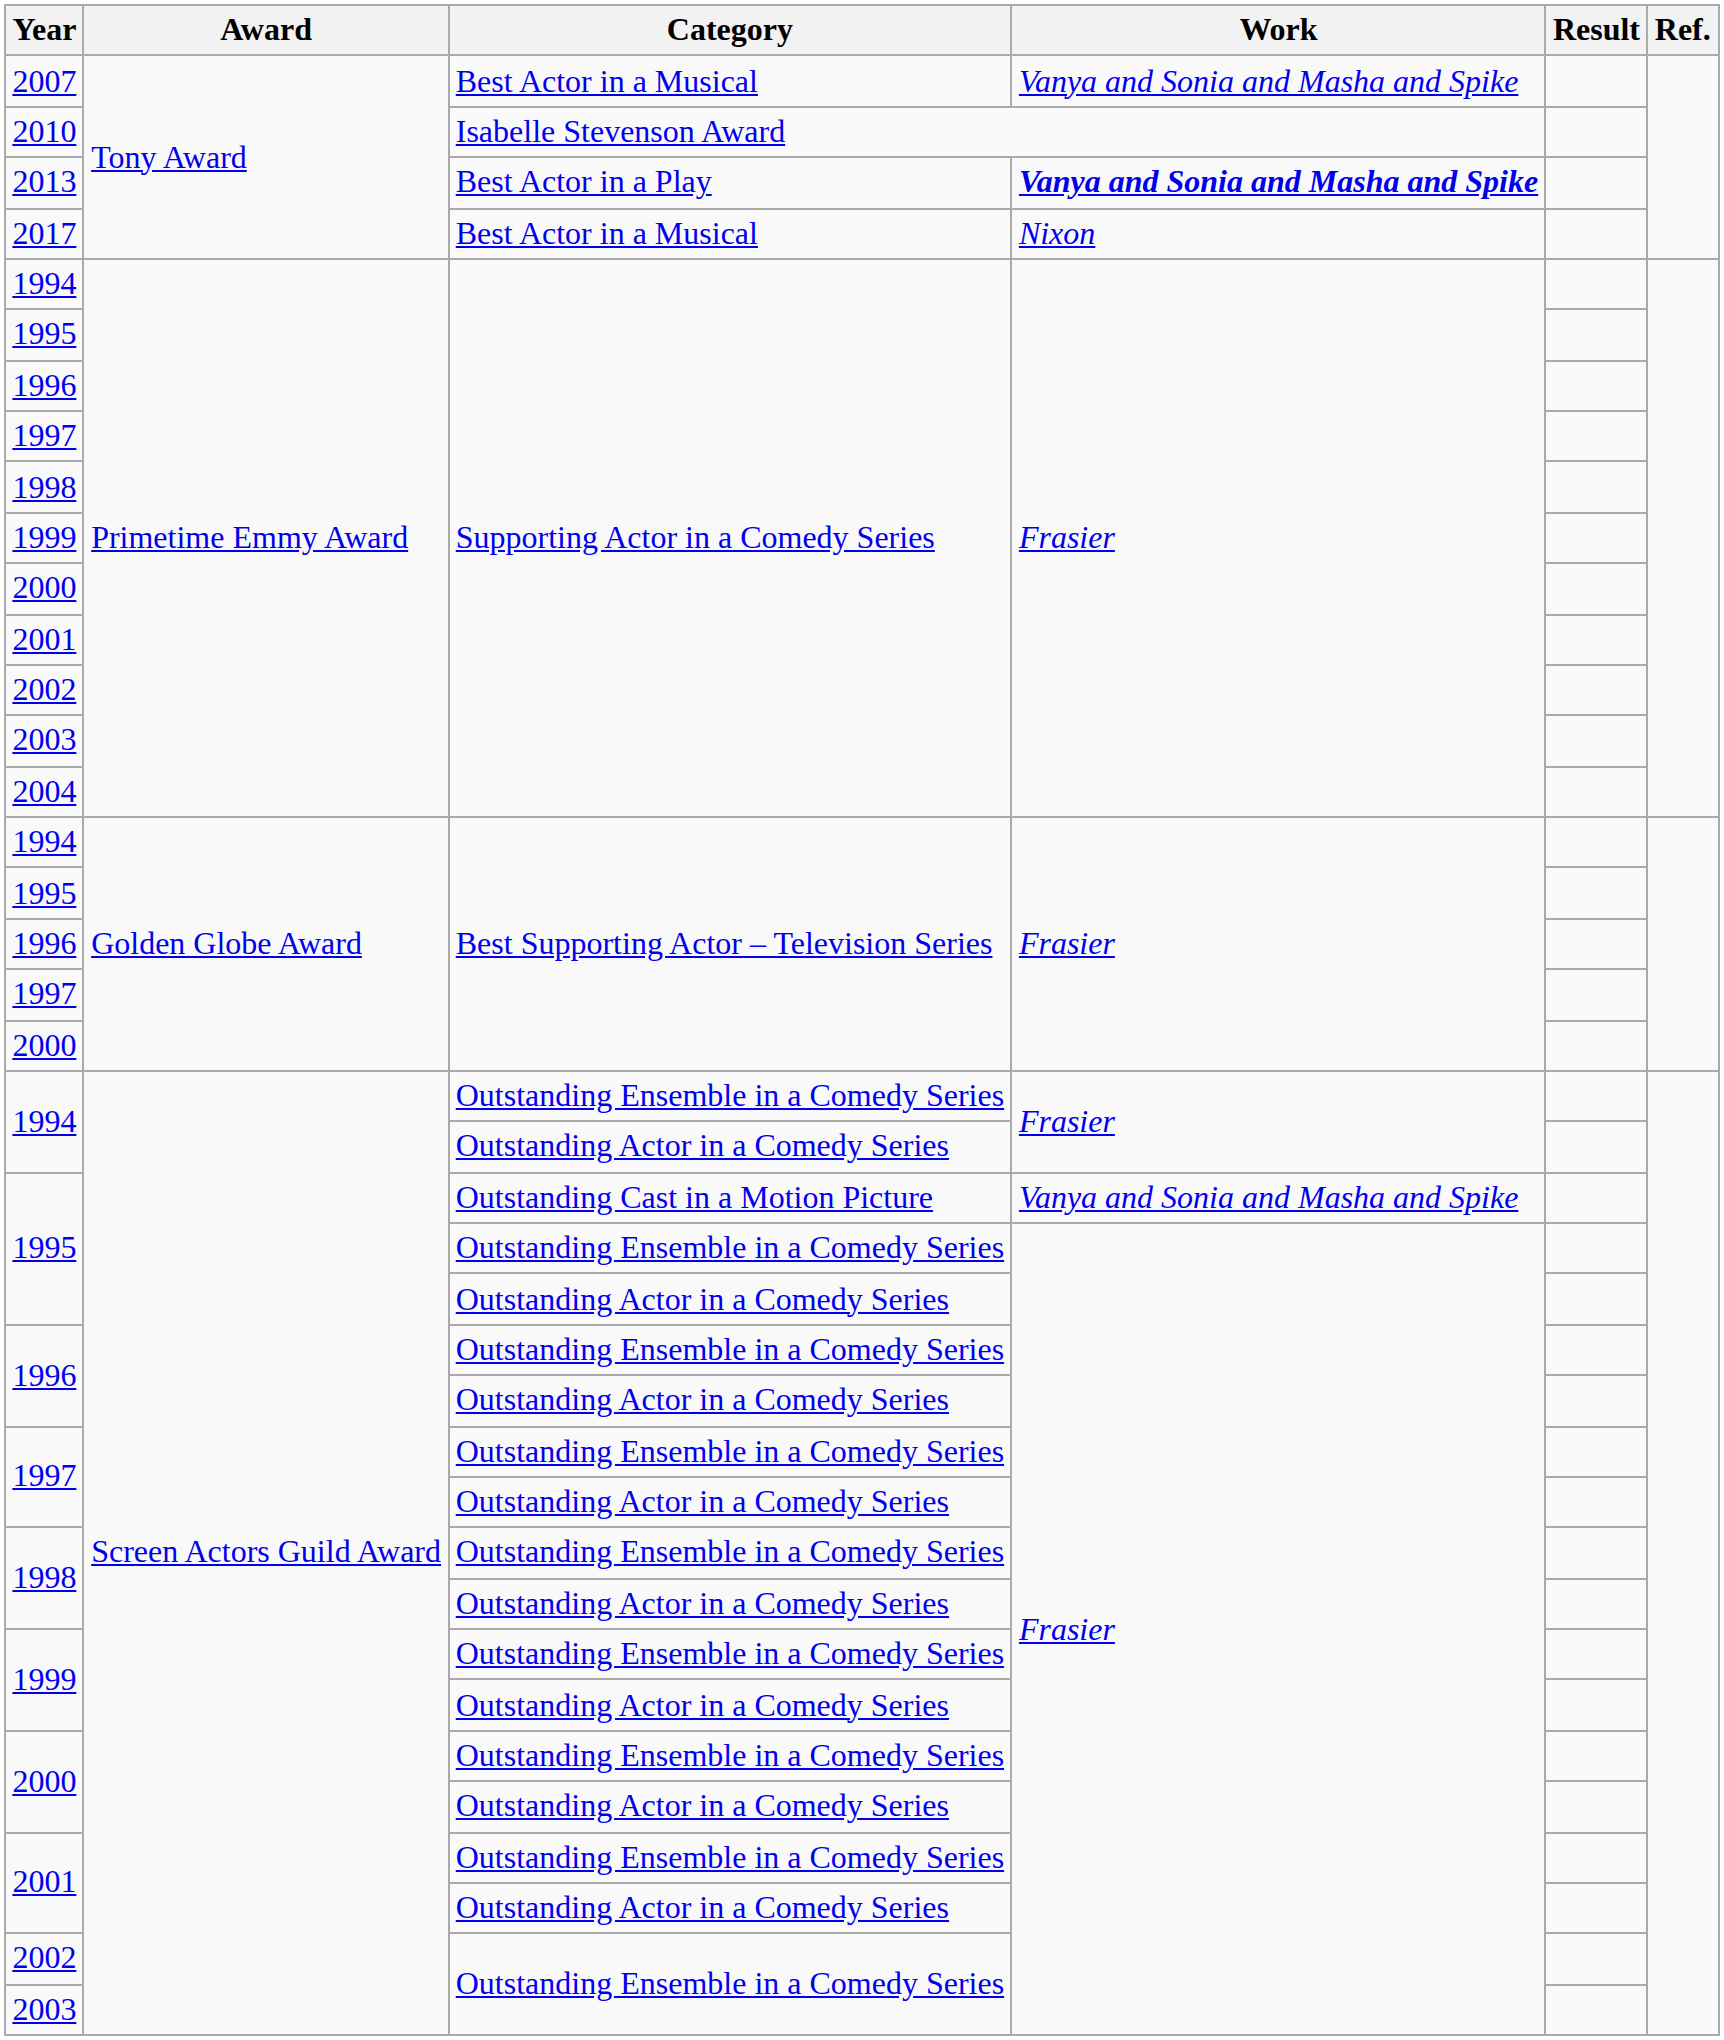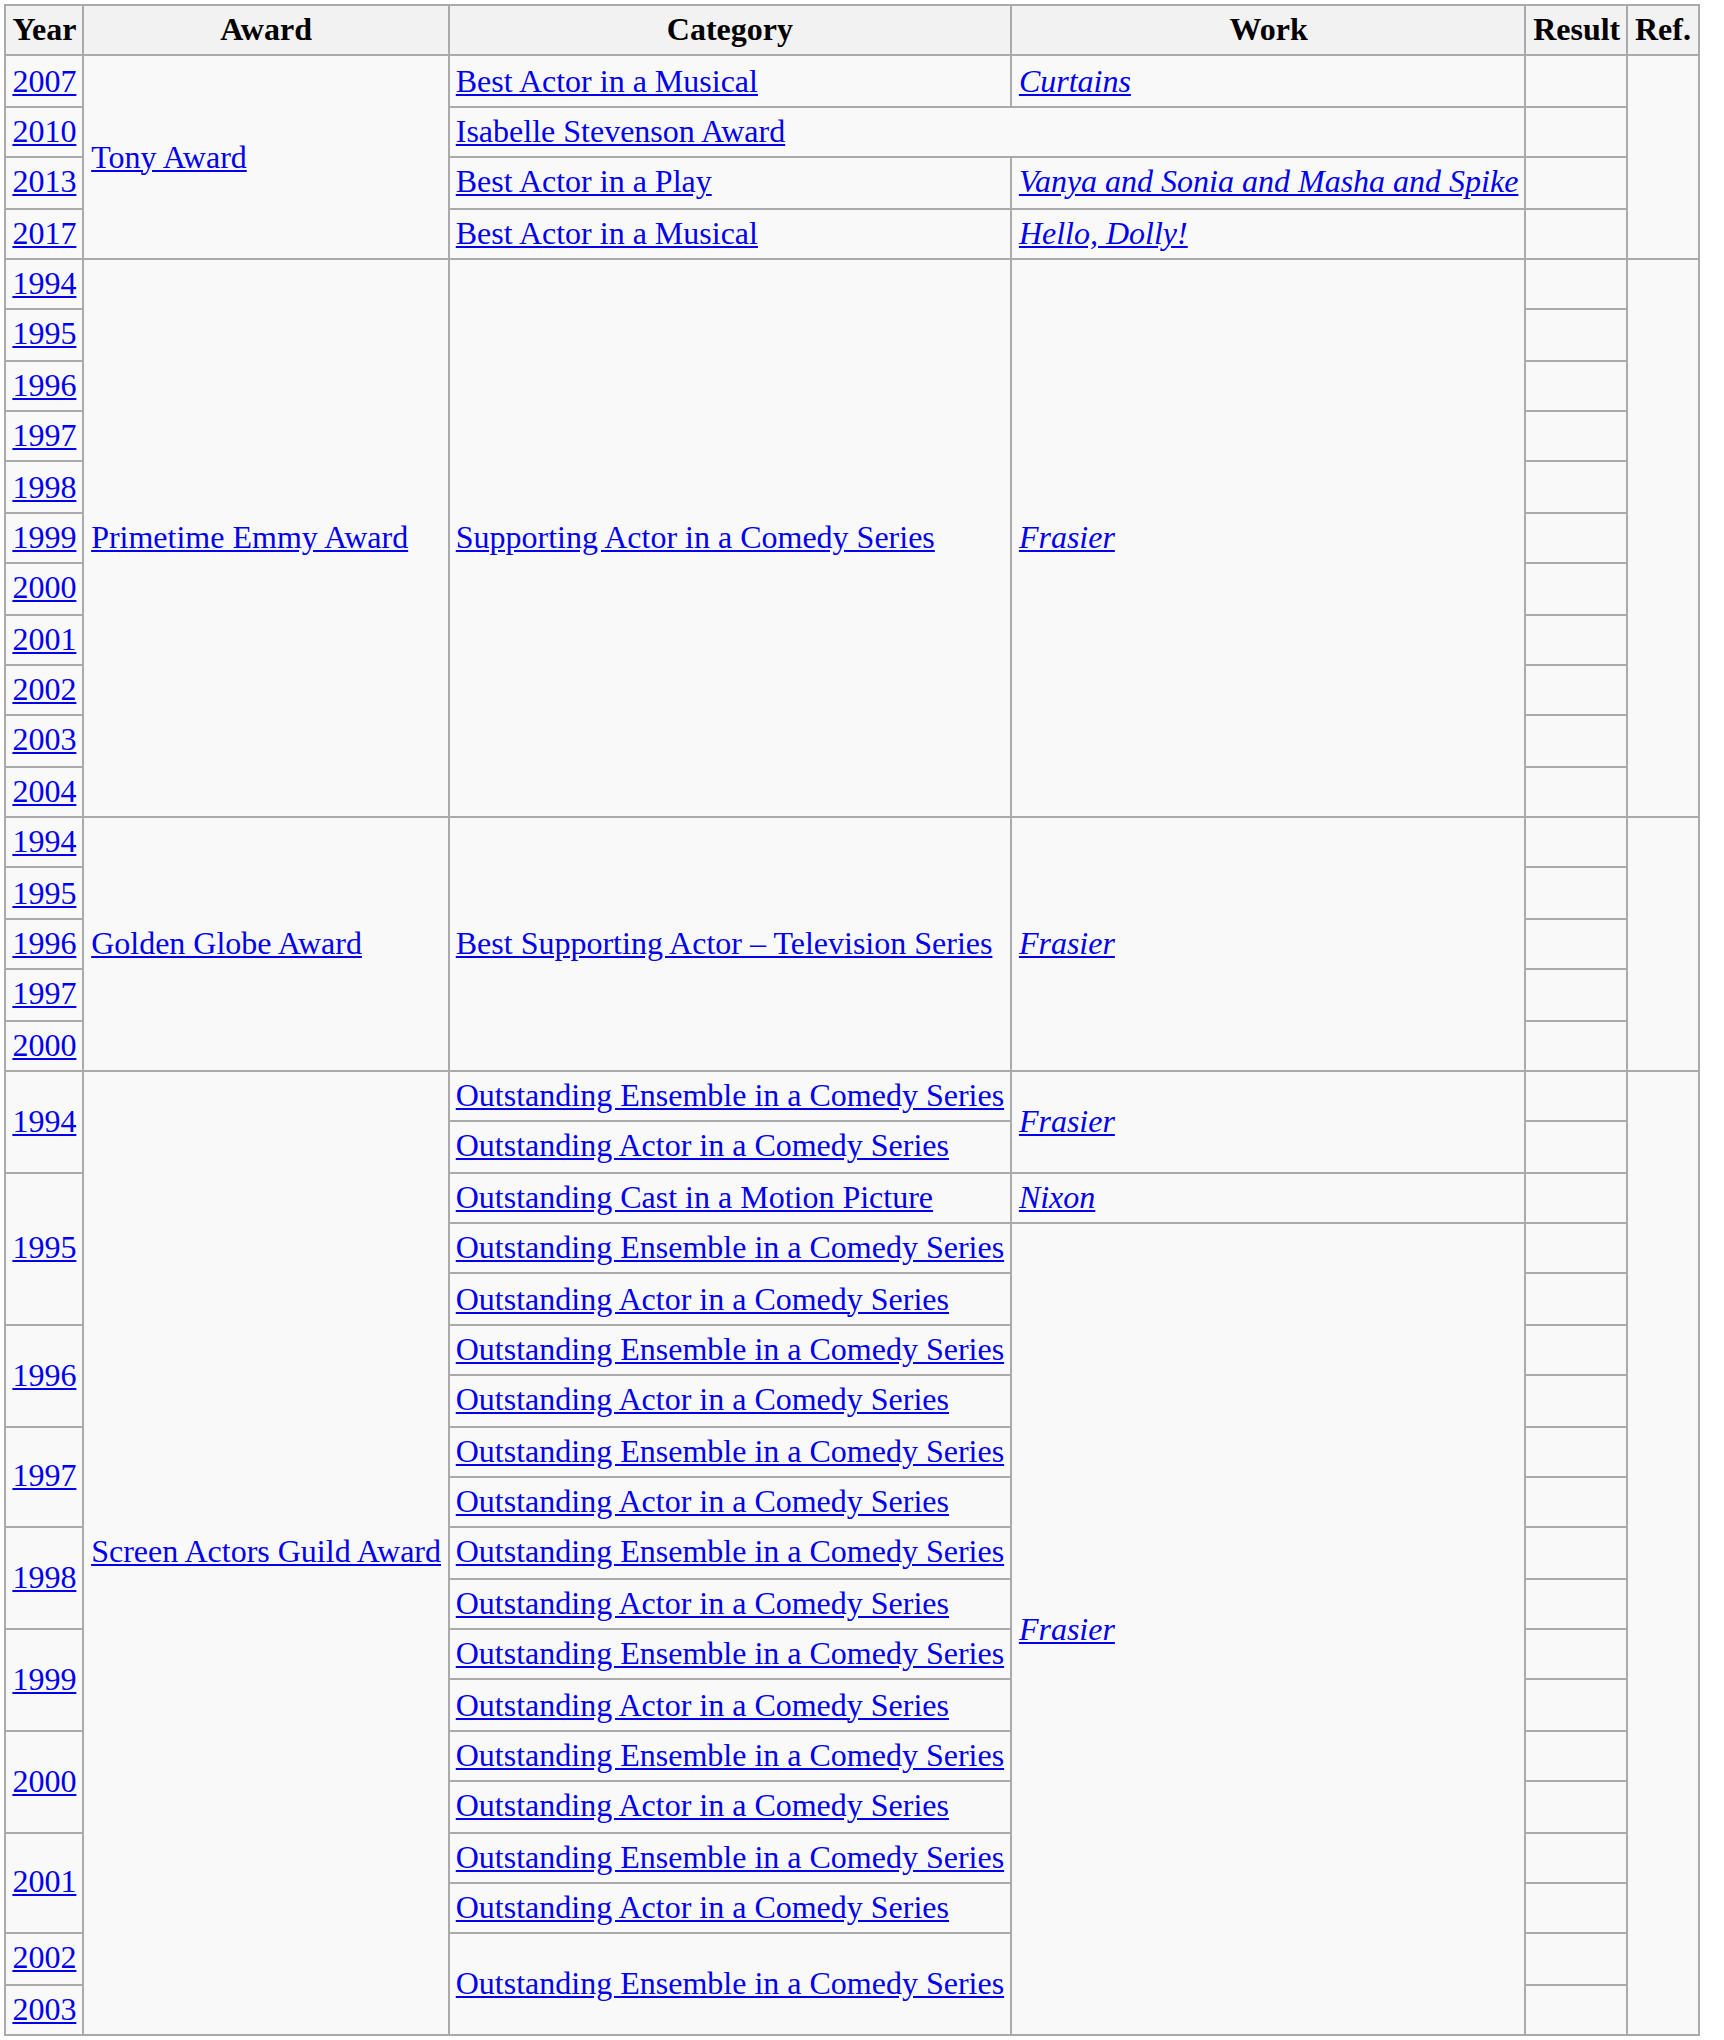2007 | Work: Vanya and Sonia and Masha and Spike -> Curtains
2013 | Work: bold -> normal
2017 | Work: Nixon -> Hello, Dolly!
1995 / Outstanding Cast in a Motion Picture | Work: Vanya and Sonia and Masha and Spike -> Nixon
